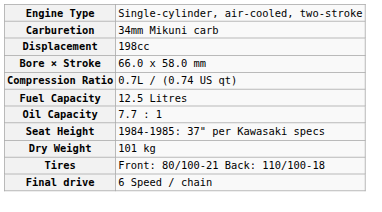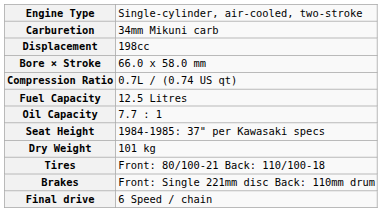+ row: Brakes | Front: Single 221mm disc Back: 110mm drum
